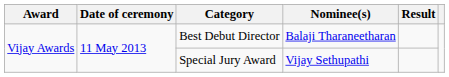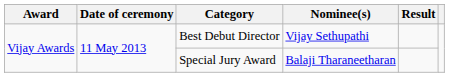Best Debut Director | Nominee(s): Balaji Tharaneetharan -> Vijay Sethupathi
Special Jury Award | Nominee(s): Vijay Sethupathi -> Balaji Tharaneetharan
